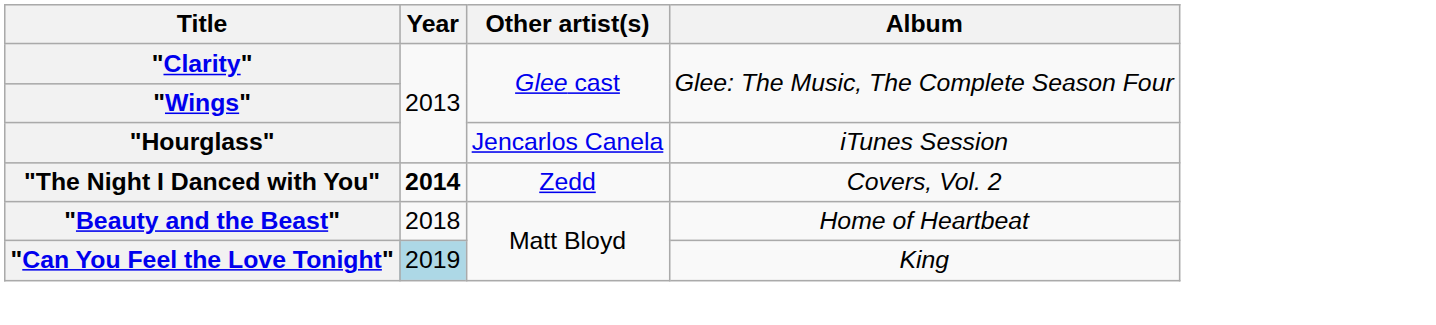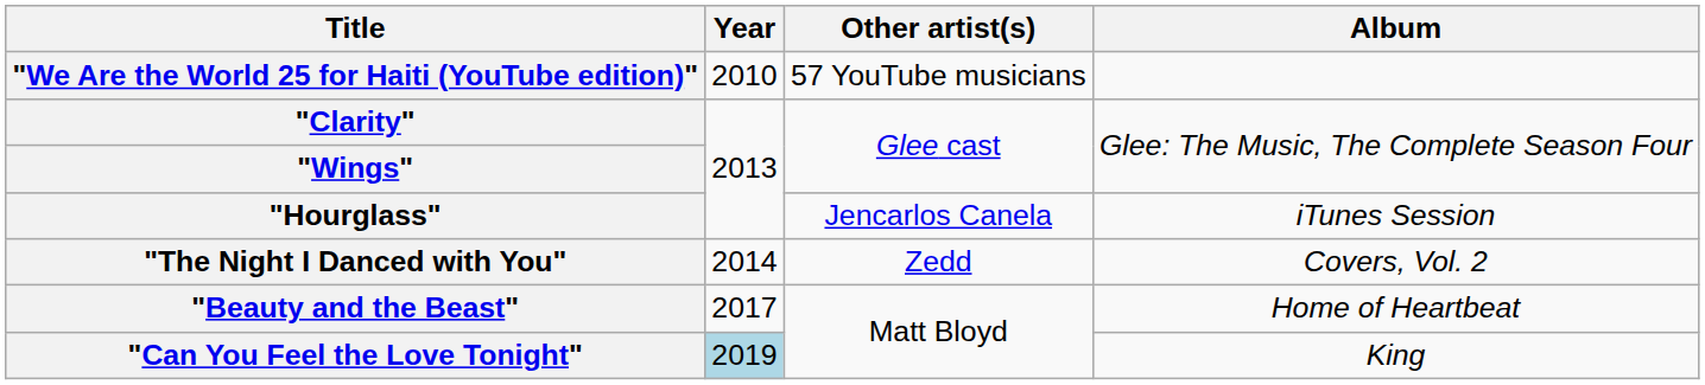+ row: "We Are the World 25 for Haiti (YouTube edition)" | 2010 | 57 YouTube musicians
"The Night I Danced with You" | Year: bold -> normal
"Beauty and the Beast" | Year: 2018 -> 2017
